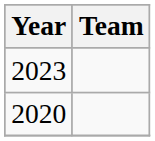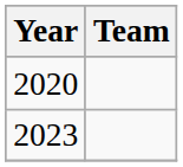rows swapped: 2020 <-> 2023
